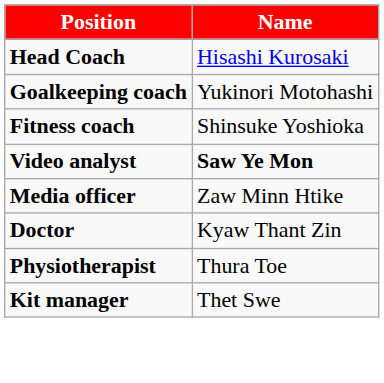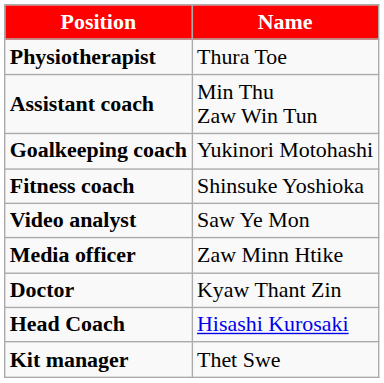rows swapped: Head Coach <-> Physiotherapist
+ row: Assistant coach | Min Thu Zaw Win Tun
Video analyst | Name: bold -> normal
